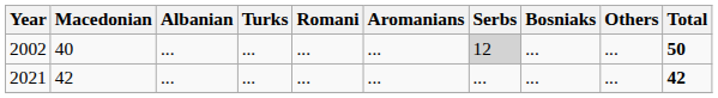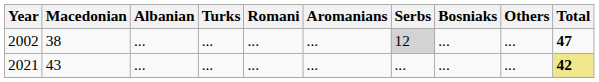2002 | Macedonian: 40 -> 38
2002 | Total: 50 -> 47
2021 | Macedonian: 42 -> 43
2021 | Total: no background -> khaki background
